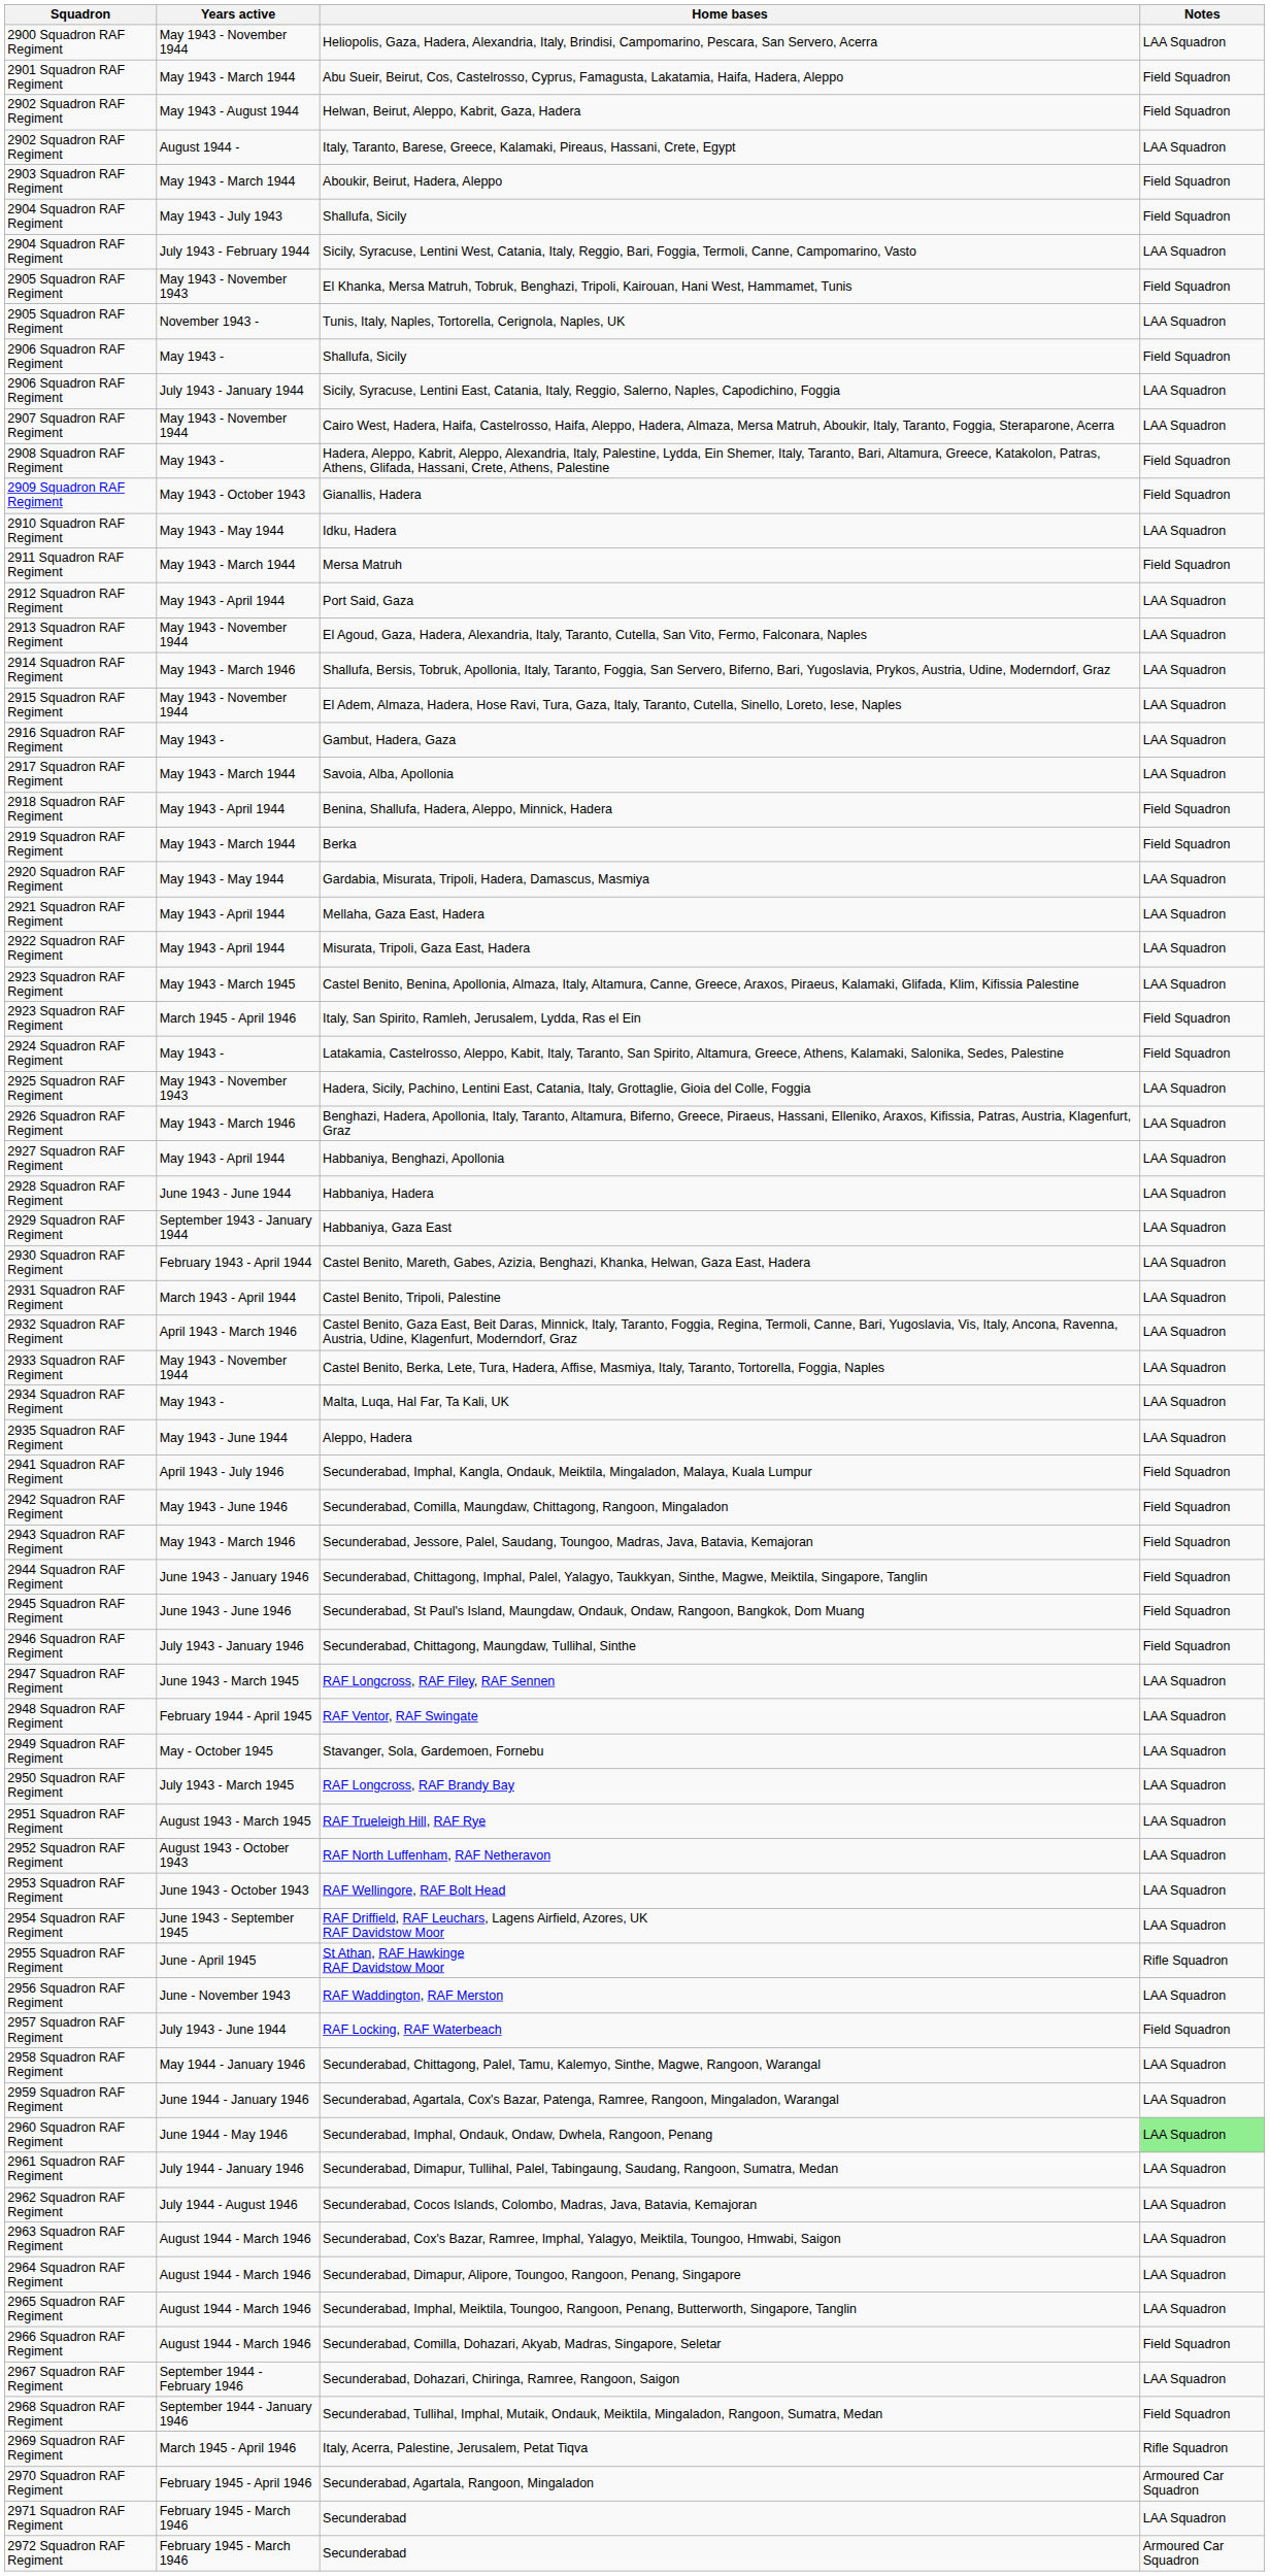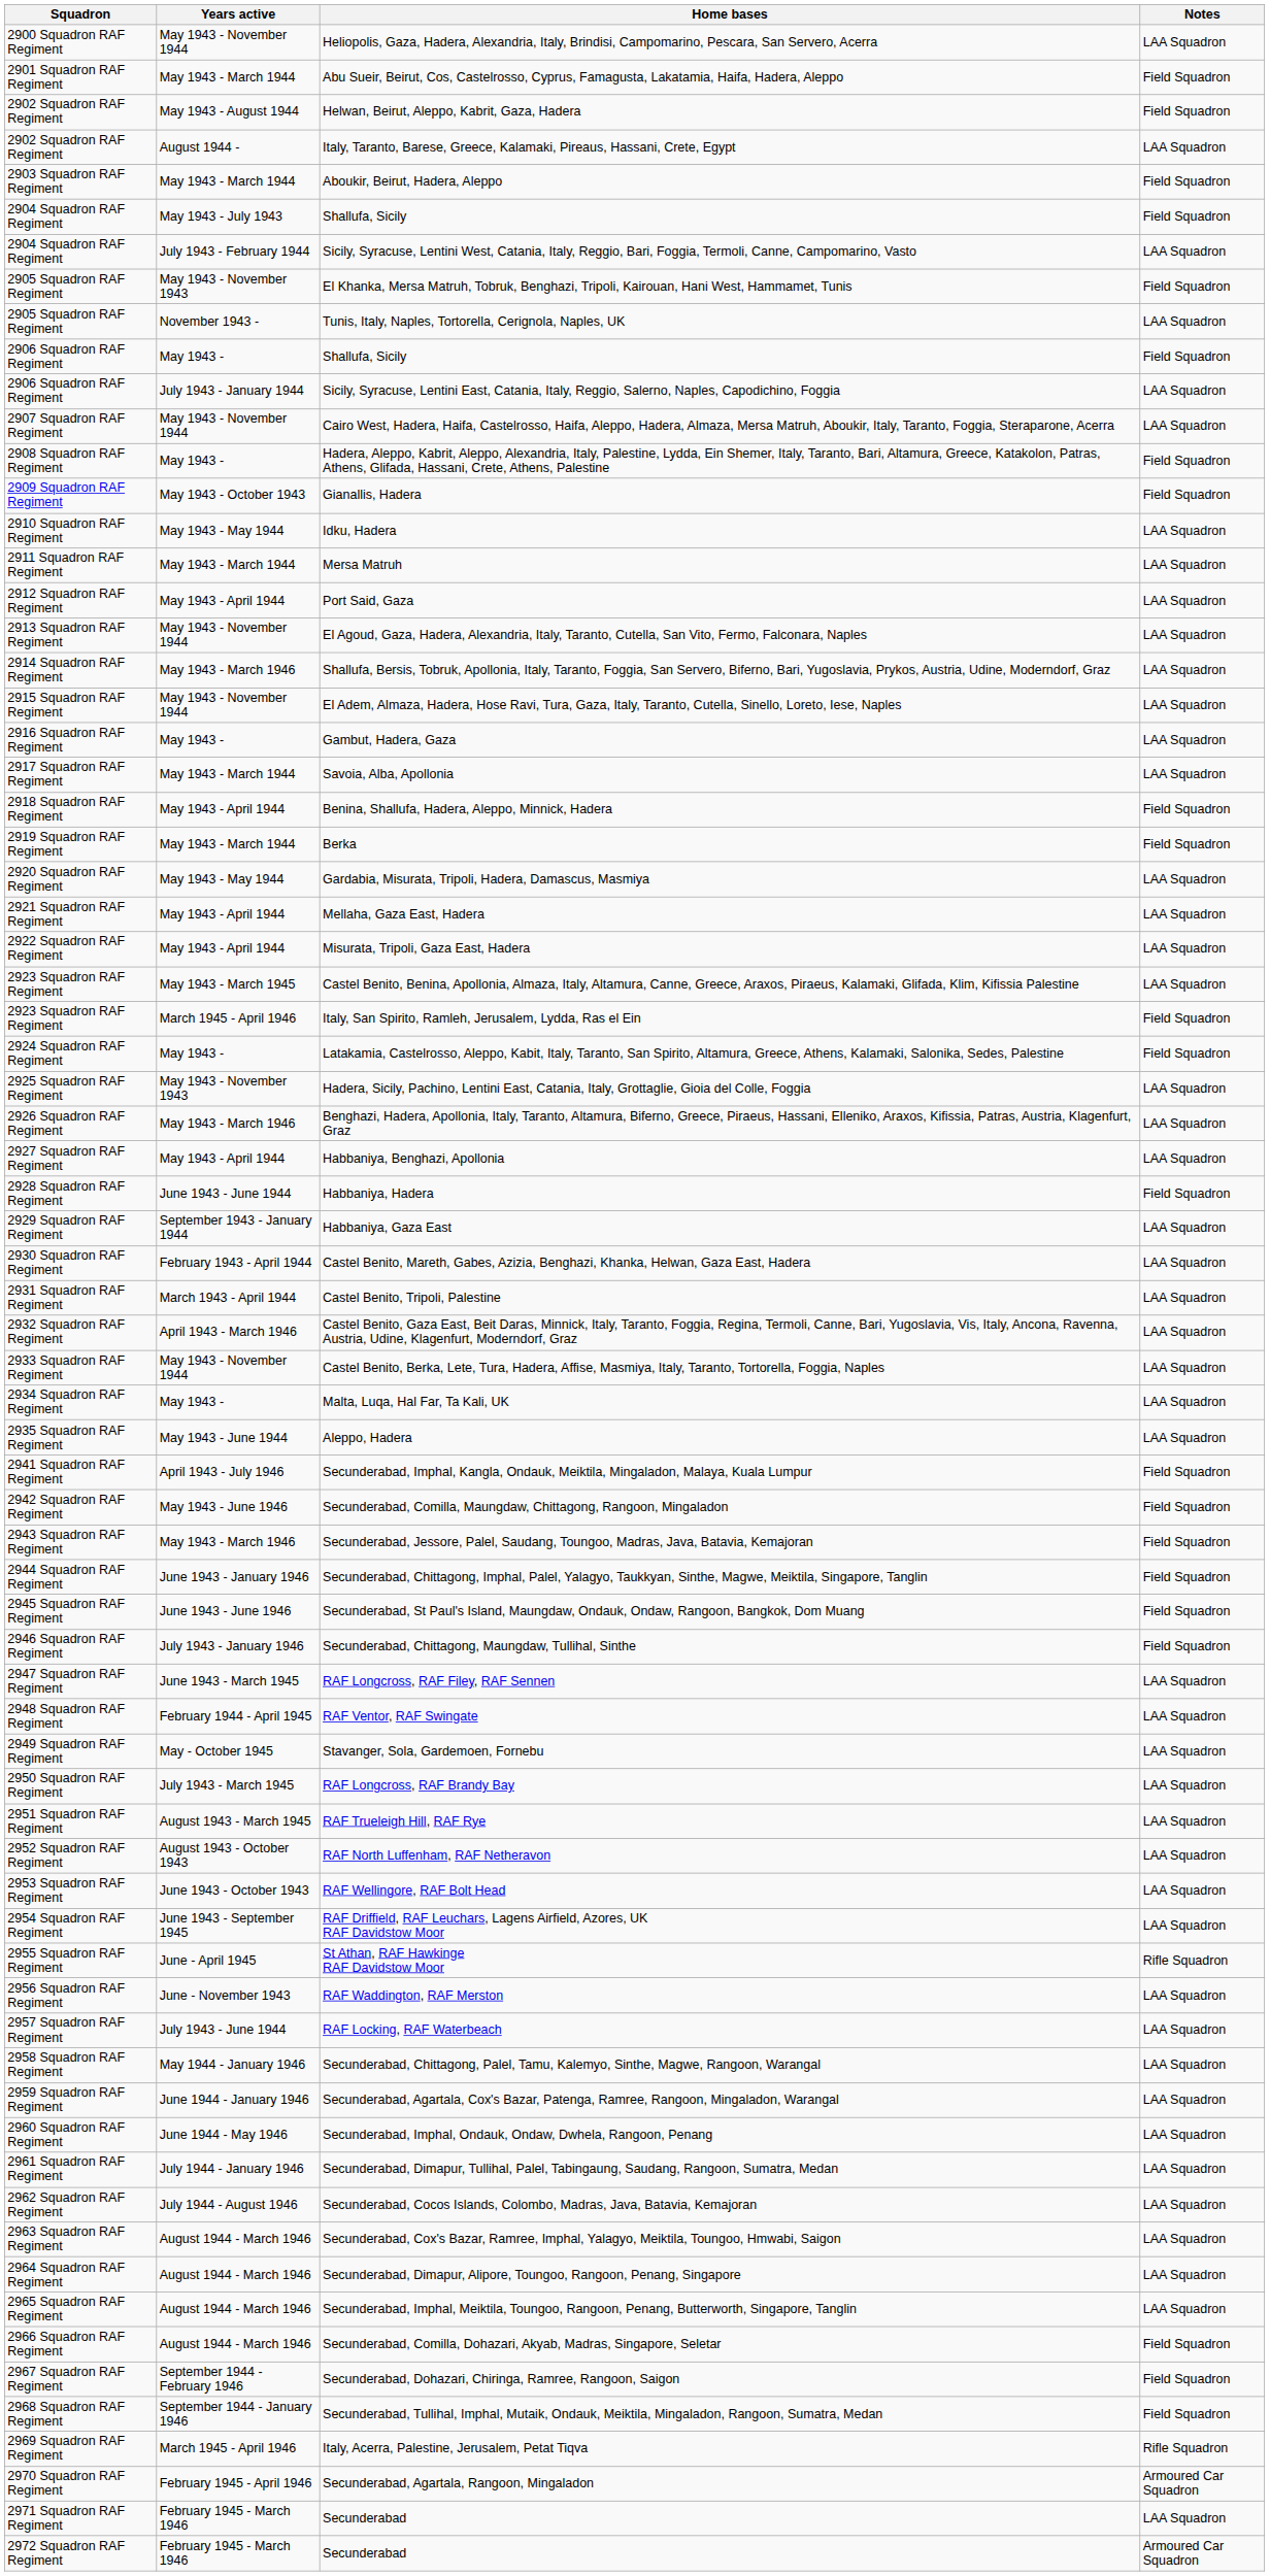Mersa Matruh | Notes: Field Squadron -> LAA Squadron
Habbaniya, Hadera | Notes: LAA Squadron -> Field Squadron
RAF Locking, RAF Waterbeach | Notes: Field Squadron -> LAA Squadron
Secunderabad, Imphal, Ondauk, Ondaw, Dwhela, Rangoon, Penang | Notes: lightgreen background -> no background
Secunderabad, Dohazari, Chiringa, Ramree, Rangoon, Saigon | Notes: LAA Squadron -> Field Squadron
